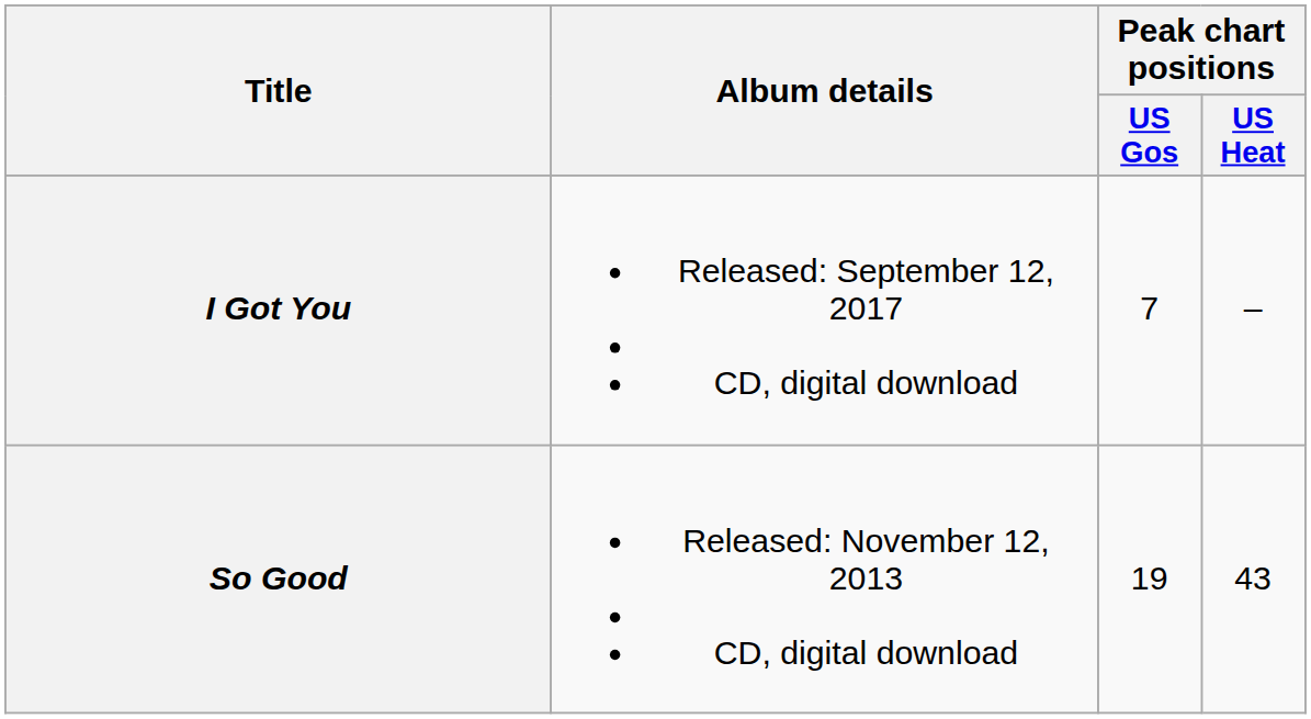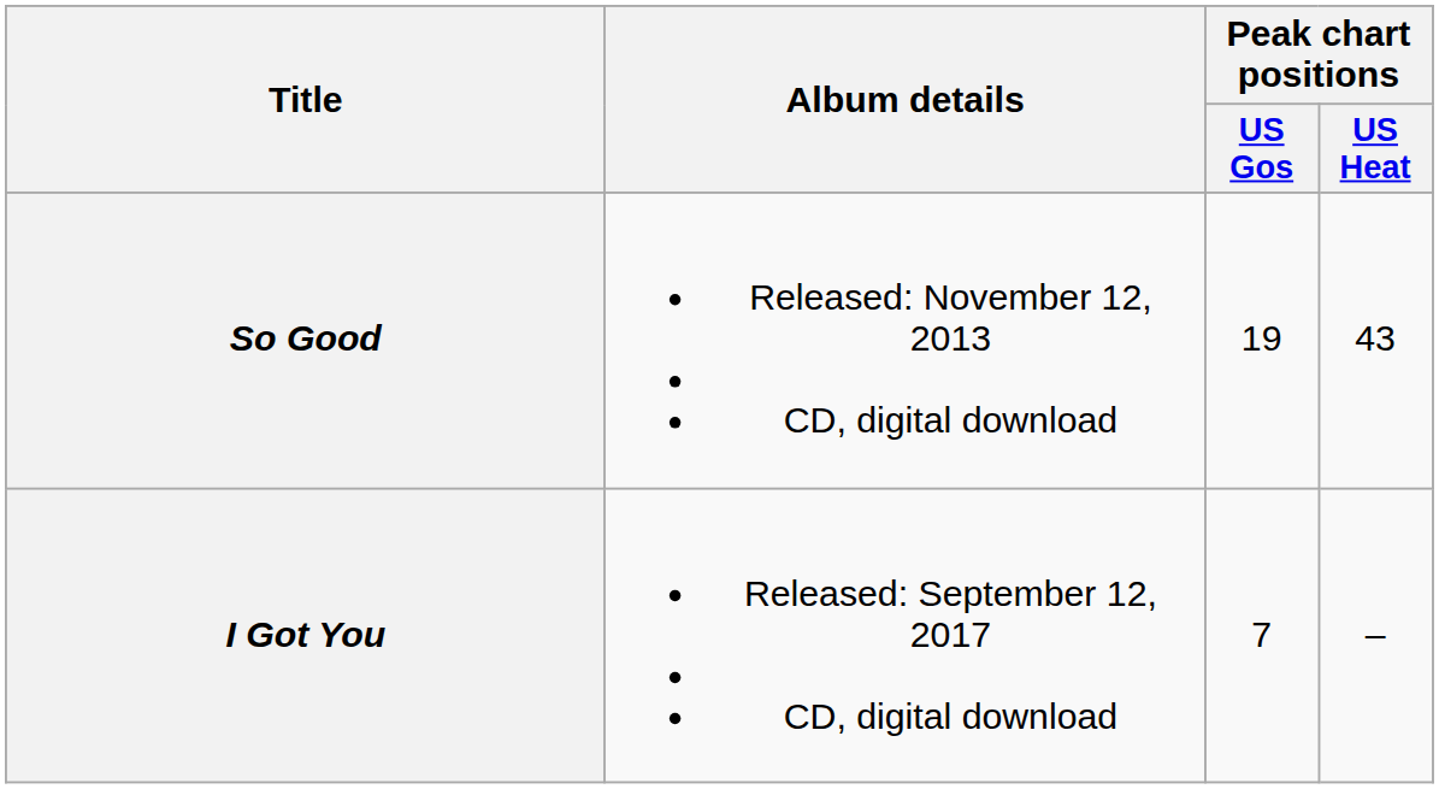rows swapped: I Got You <-> So Good
